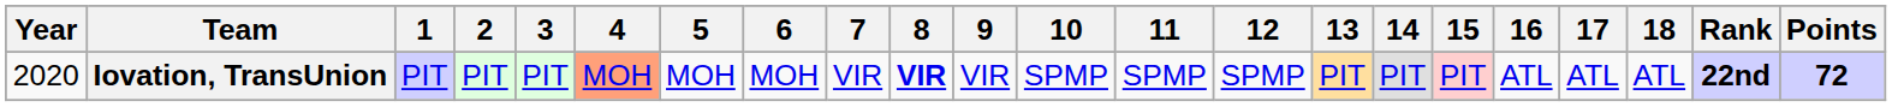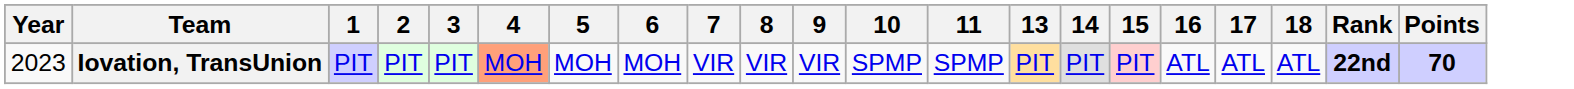- column: 12 | SPMP
Iovation, TransUnion | Year: 2020 -> 2023
Iovation, TransUnion | 8: bold -> normal
Iovation, TransUnion | Points: 72 -> 70
